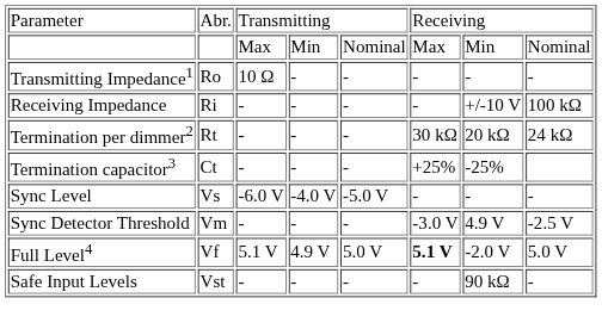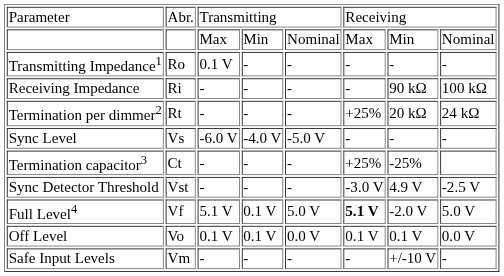Transmitting Impedance1 | column 3: 10 Ω -> 0.1 V
Receiving Impedance | column 7: +/-10 V -> 90 kΩ
Termination per dimmer2 | column 6: 30 kΩ -> +25%
rows swapped: Termination capacitor3 <-> Sync Level
Sync Detector Threshold | column 2: Vm -> Vst
Full Level4 | column 4: 4.9 V -> 0.1 V
+ row: Off Level | Vo | 0.1 V | 0.1 V | 0.0 V | 0.1 V | 0.1 V | 0.0 V
Safe Input Levels | column 2: Vst -> Vm
Safe Input Levels | column 7: 90 kΩ -> +/-10 V
